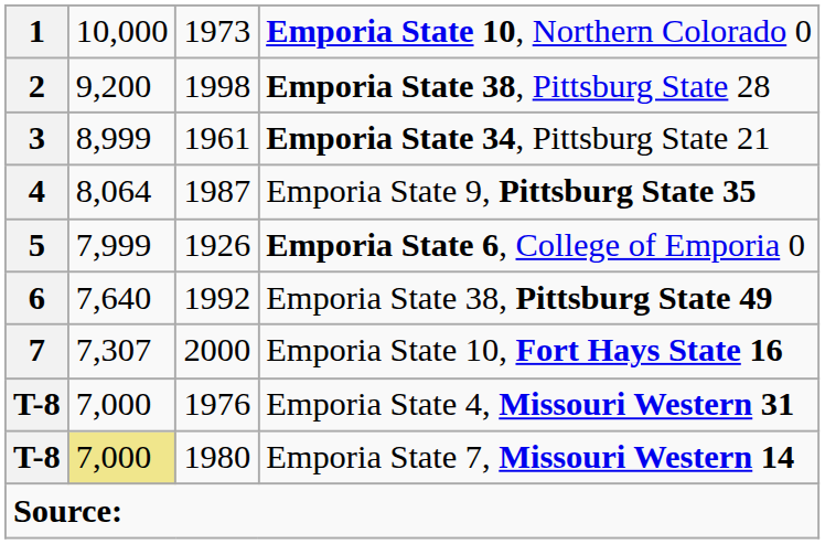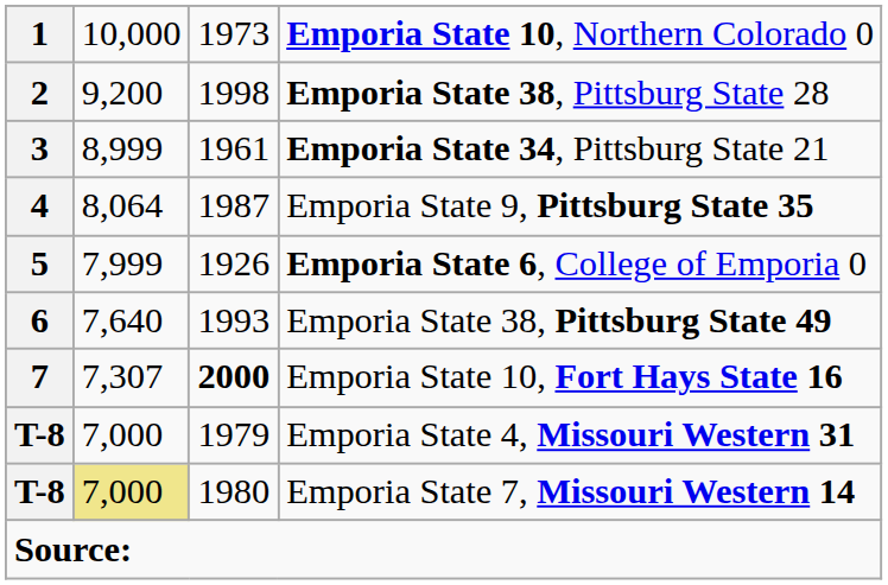Emporia State 38, Pittsburg State 49 | column 3: 1992 -> 1993
Emporia State 10, Fort Hays State 16 | column 3: normal -> bold
Emporia State 4, Missouri Western 31 | column 3: 1976 -> 1979
